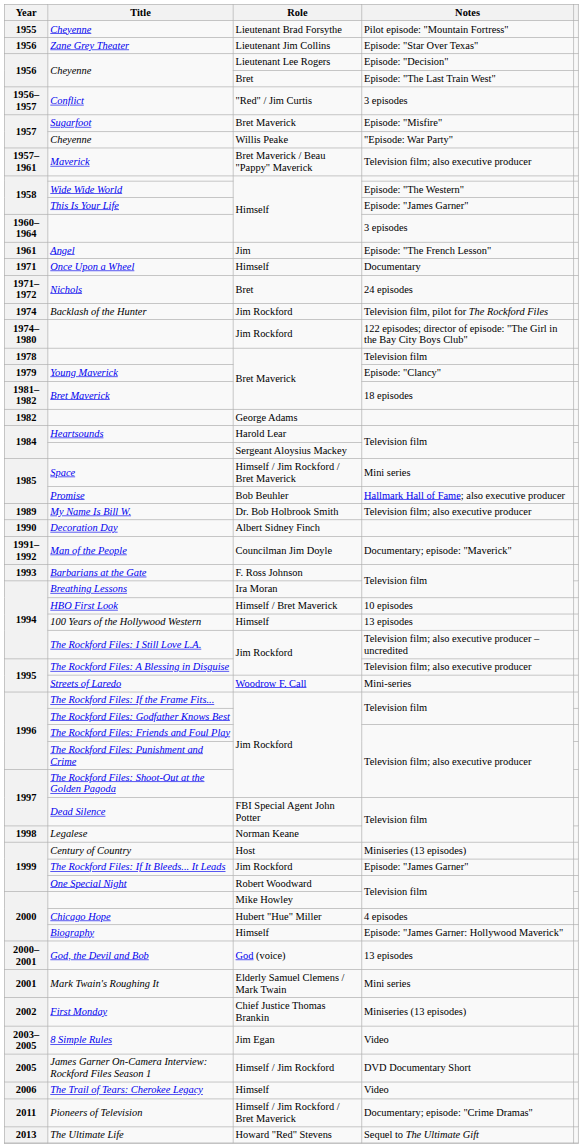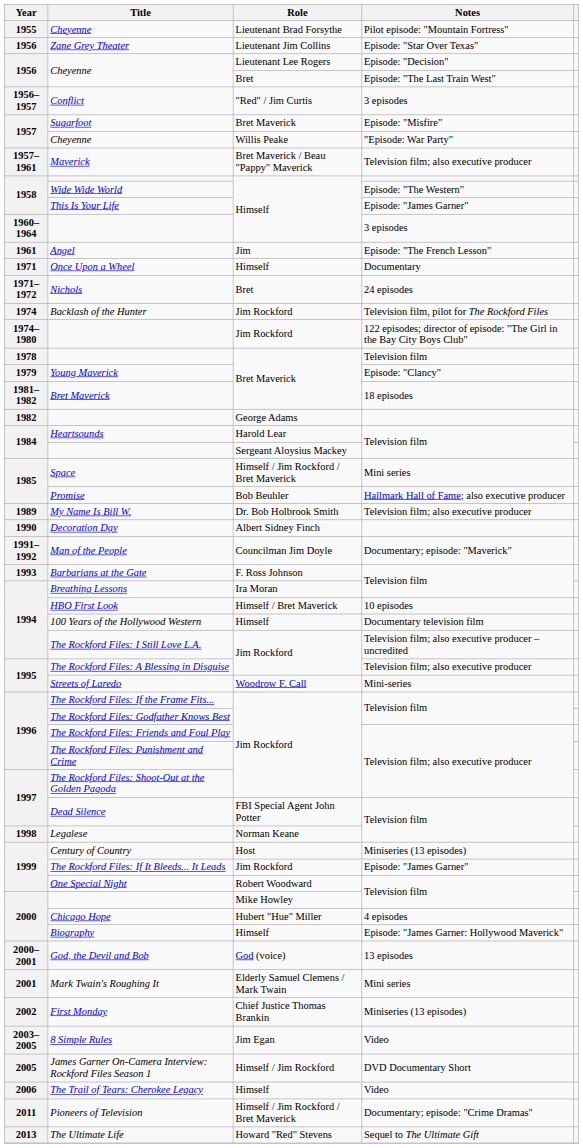100 Years of the Hollywood Western | Notes: 13 episodes -> Documentary television film
